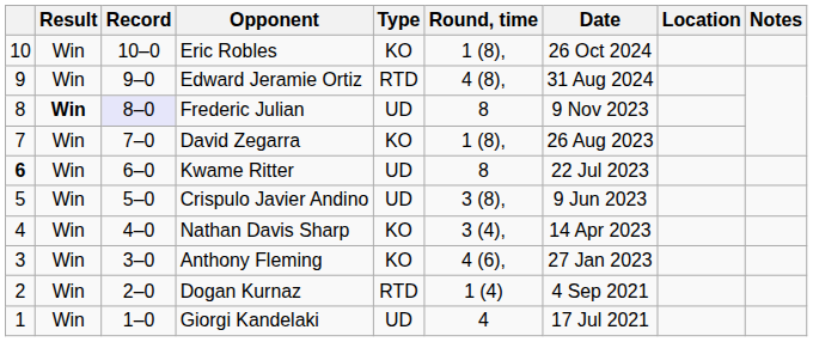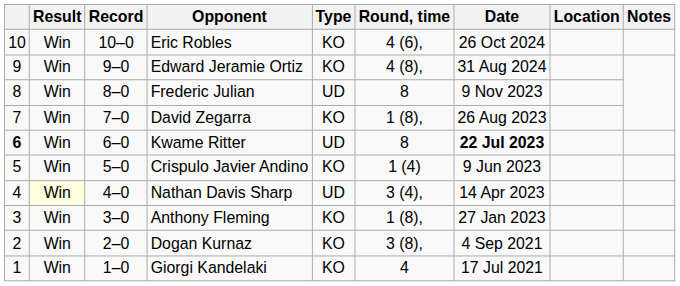Eric Robles | Round, time: 1 (8), -> 4 (6),
Edward Jeramie Ortiz | Type: RTD -> KO
Frederic Julian | Result: bold -> normal
Frederic Julian | Record: lavender background -> no background
Kwame Ritter | Date: normal -> bold
Crispulo Javier Andino | Type: UD -> KO
Crispulo Javier Andino | Round, time: 3 (8), -> 1 (4)
Nathan Davis Sharp | Result: no background -> lightyellow background
Nathan Davis Sharp | Type: KO -> UD
Anthony Fleming | Round, time: 4 (6), -> 1 (8),
Dogan Kurnaz | Type: RTD -> KO
Dogan Kurnaz | Round, time: 1 (4) -> 3 (8),
Giorgi Kandelaki | Type: UD -> KO
